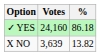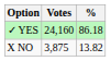X NO | Votes: 3,639 -> 3,875
